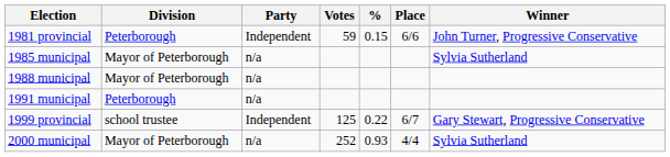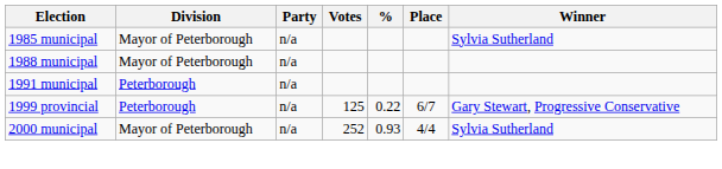- row: 1981 provincial | Peterborough | Independent | 59 | 0.15 | 6/6 | John Turner, Progressive Conservative
1999 provincial | Division: school trustee -> Peterborough
1999 provincial | Party: Independent -> n/a
